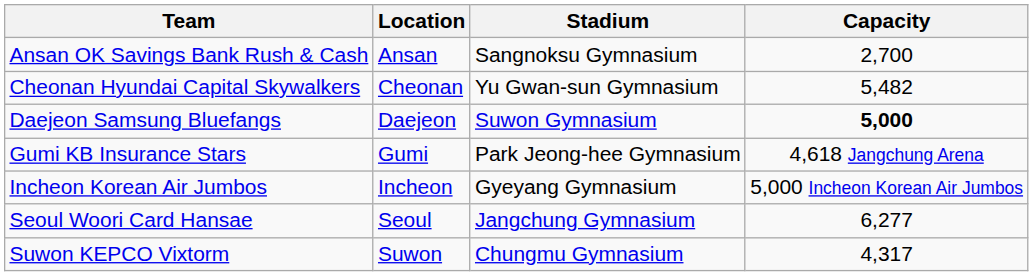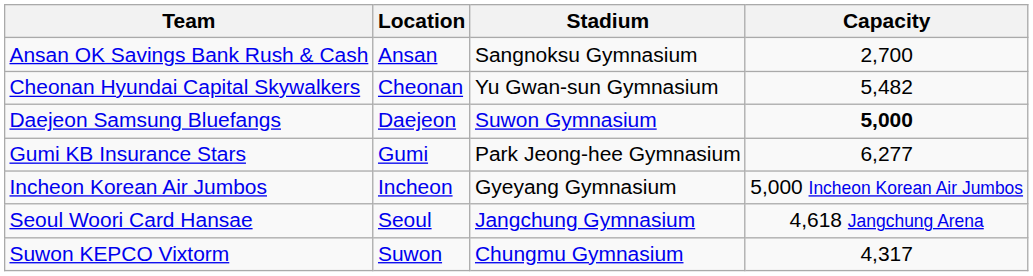Gumi KB Insurance Stars | Capacity: 4,618 Jangchung Arena -> 6,277
Seoul Woori Card Hansae | Capacity: 6,277 -> 4,618 Jangchung Arena
